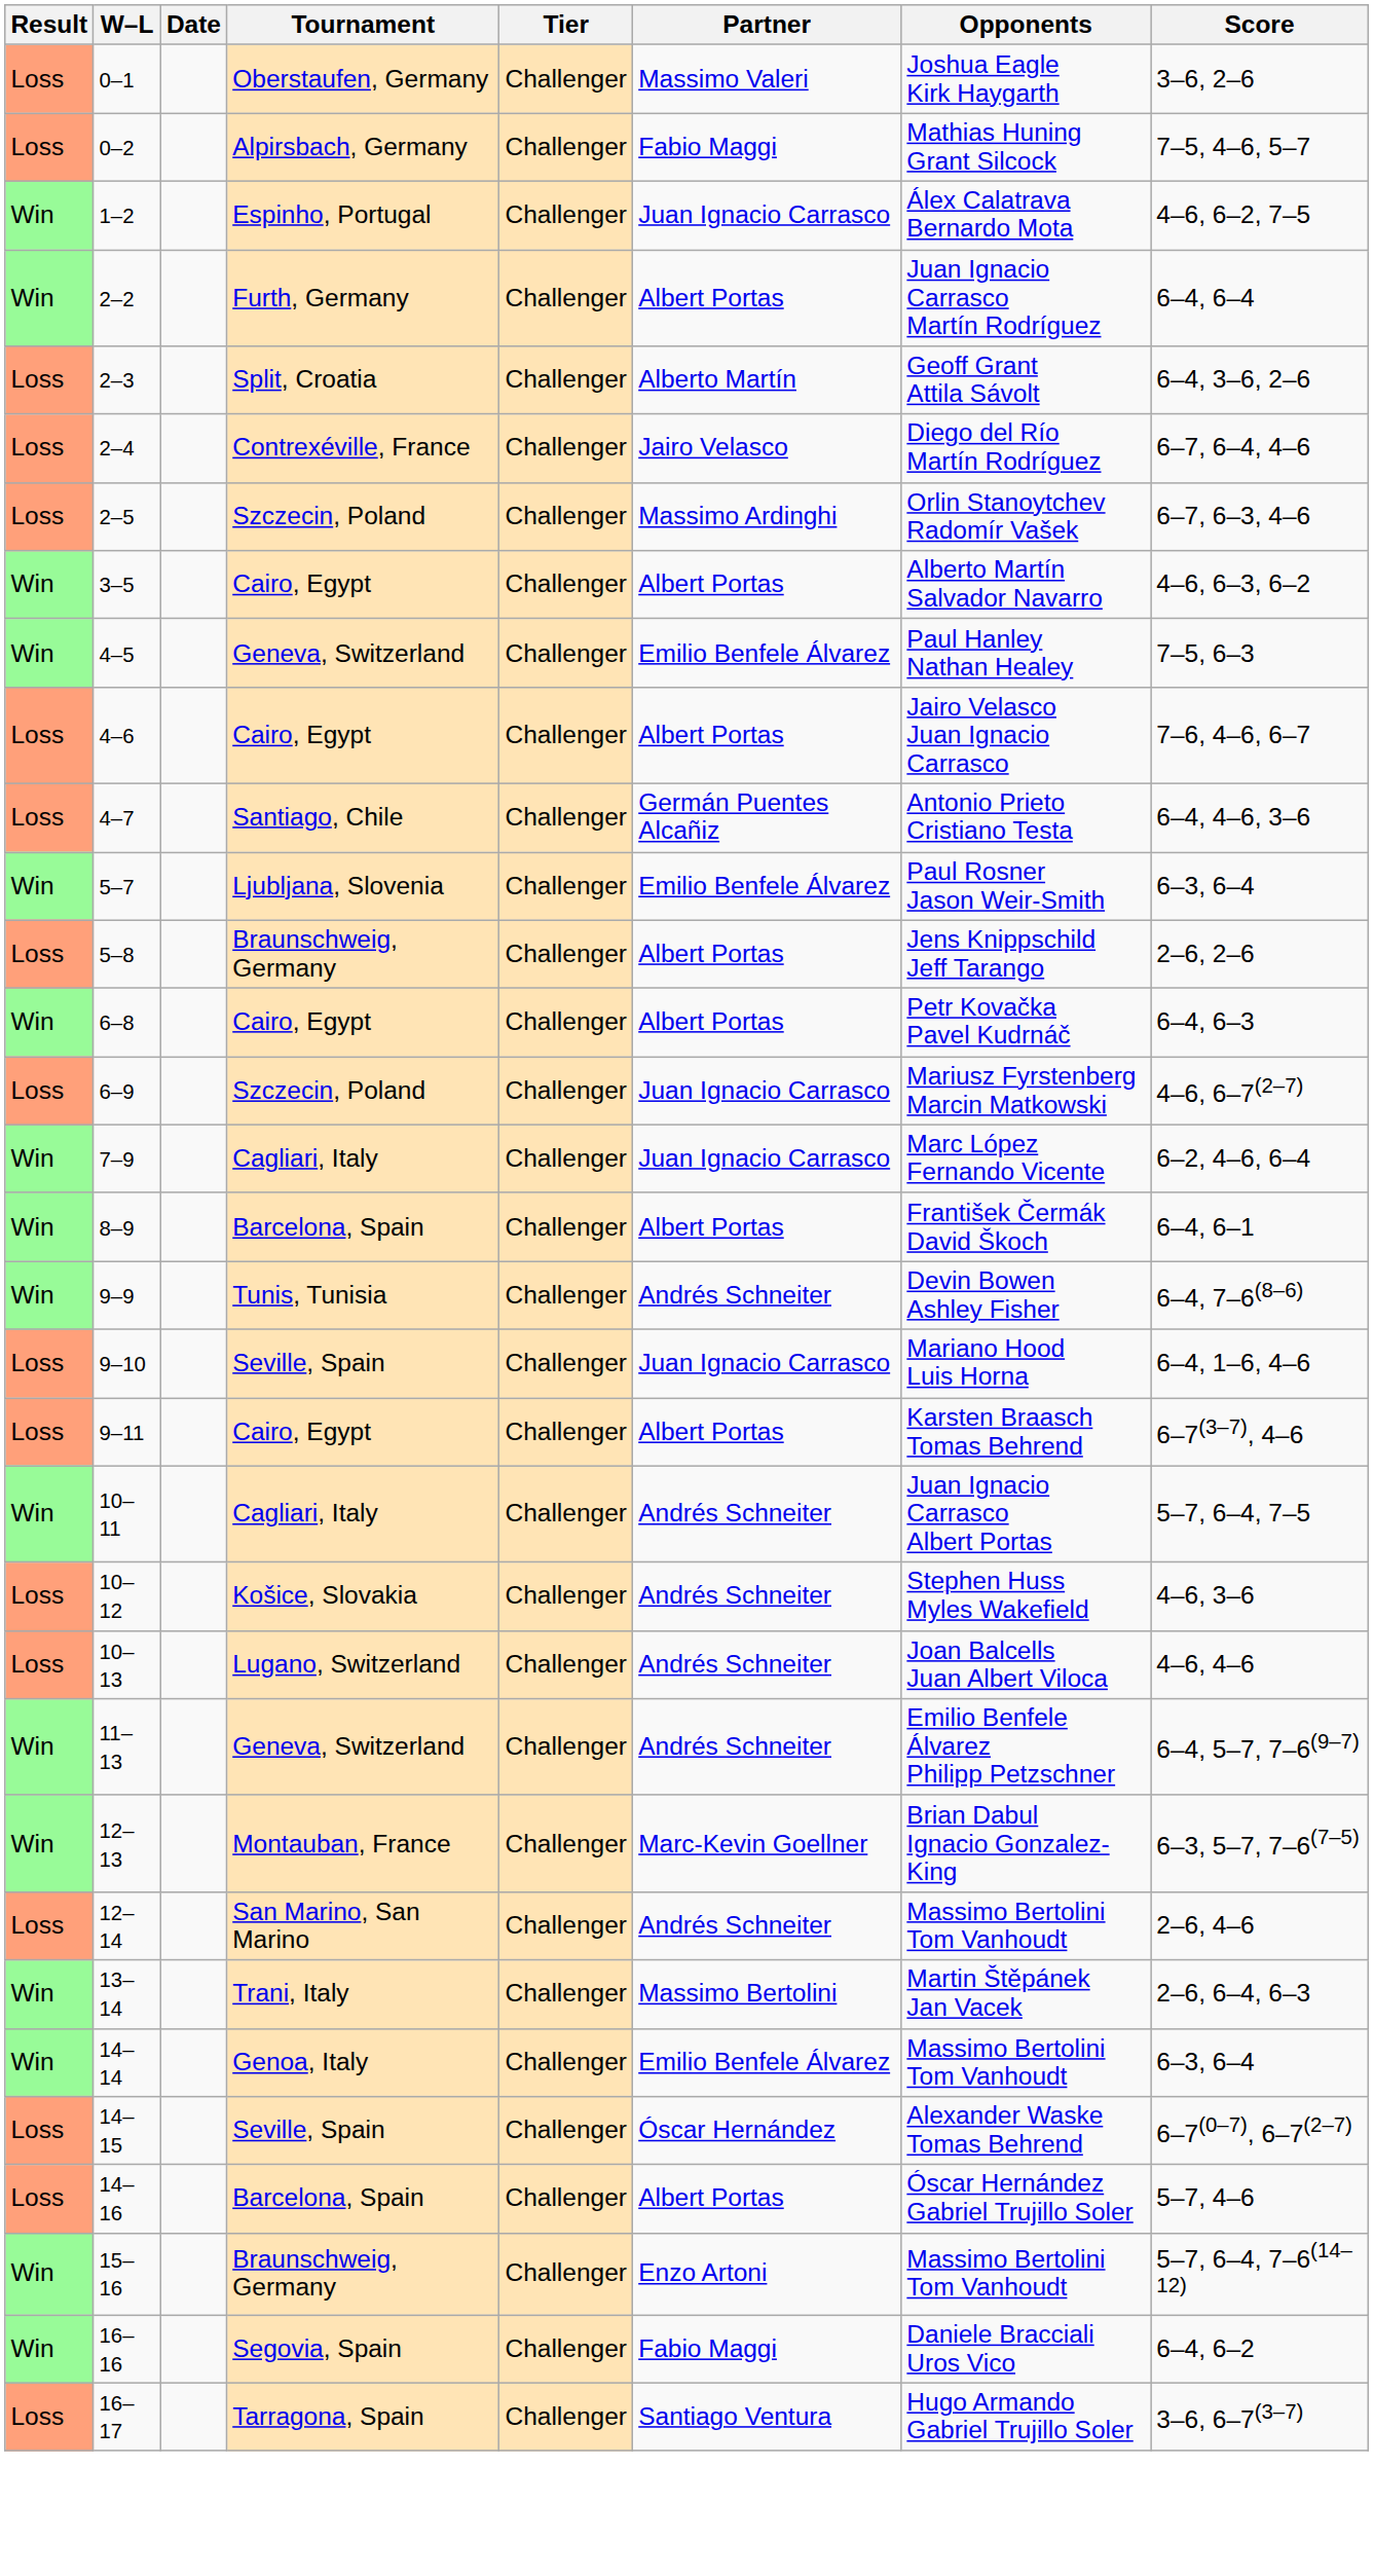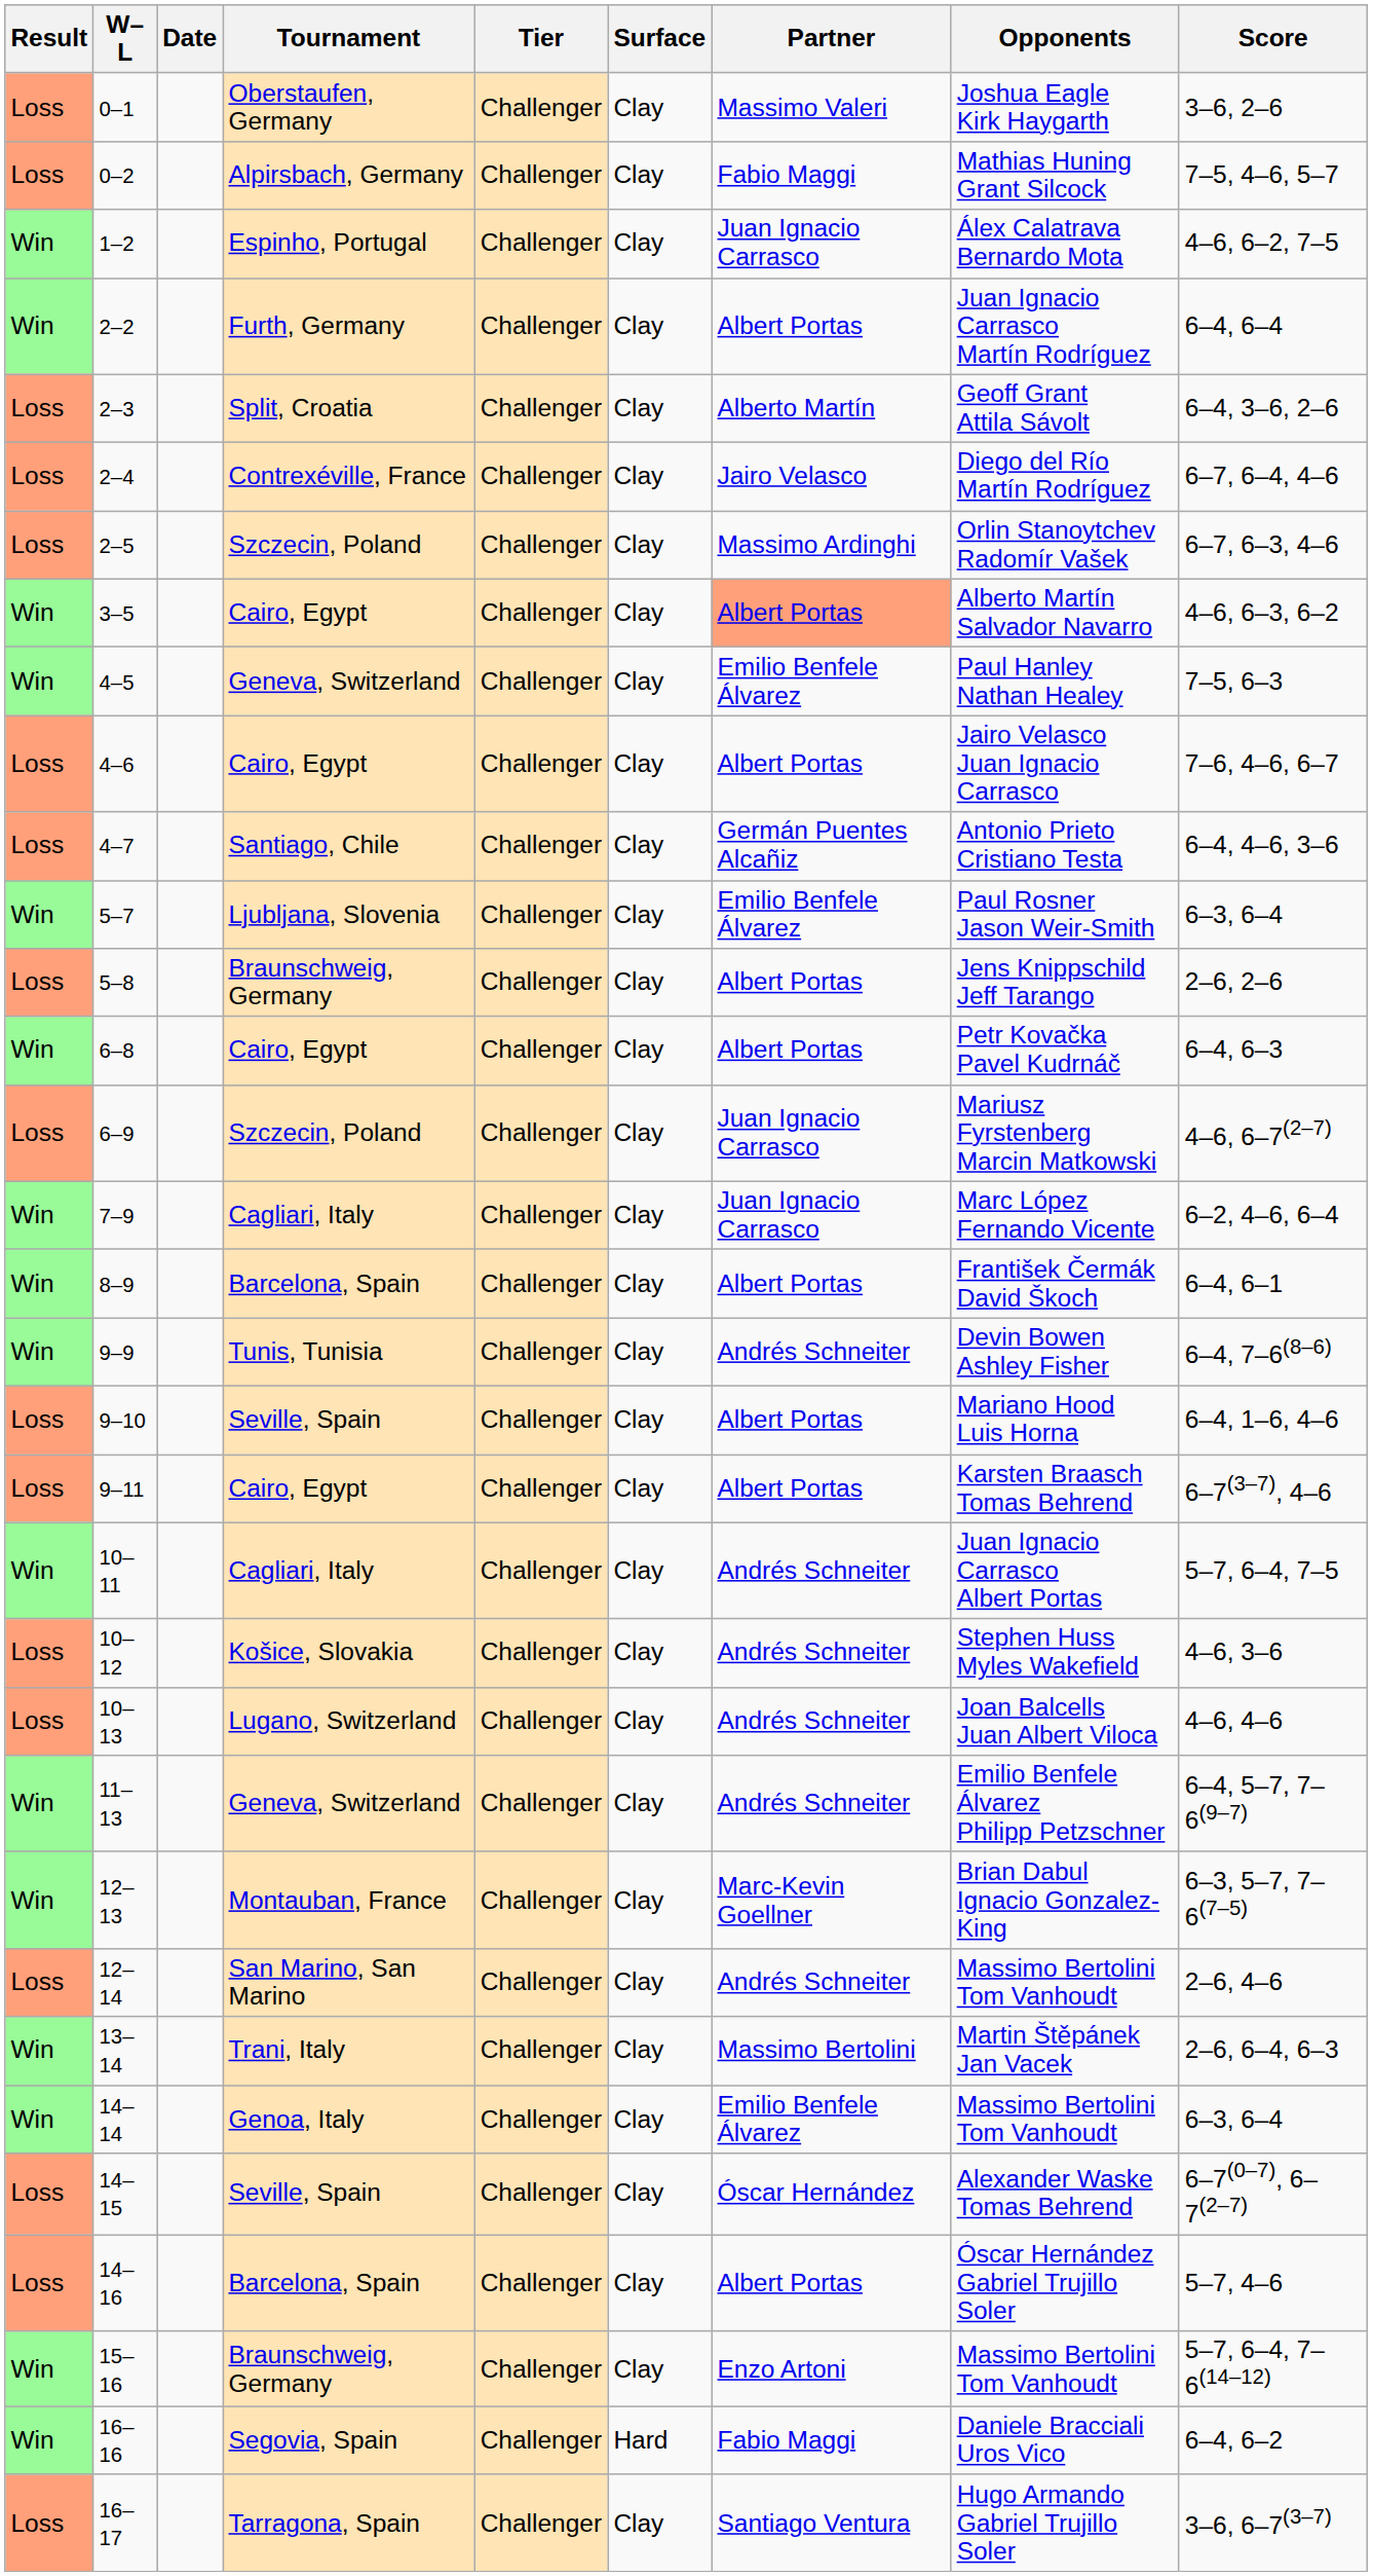+ column: Surface | Clay | Clay | Clay | Clay | Clay | Clay | Clay | Clay | Clay | Clay | Clay | Clay | Clay | Clay | Clay | Clay | Clay | Clay | Clay | Clay | Clay | Clay | Clay | Clay | Clay | Clay | Clay | Clay | Clay | Clay | Clay | Hard | Clay
3–5 | Partner: no background -> lightsalmon background
9–10 | Partner: Juan Ignacio Carrasco -> Albert Portas
